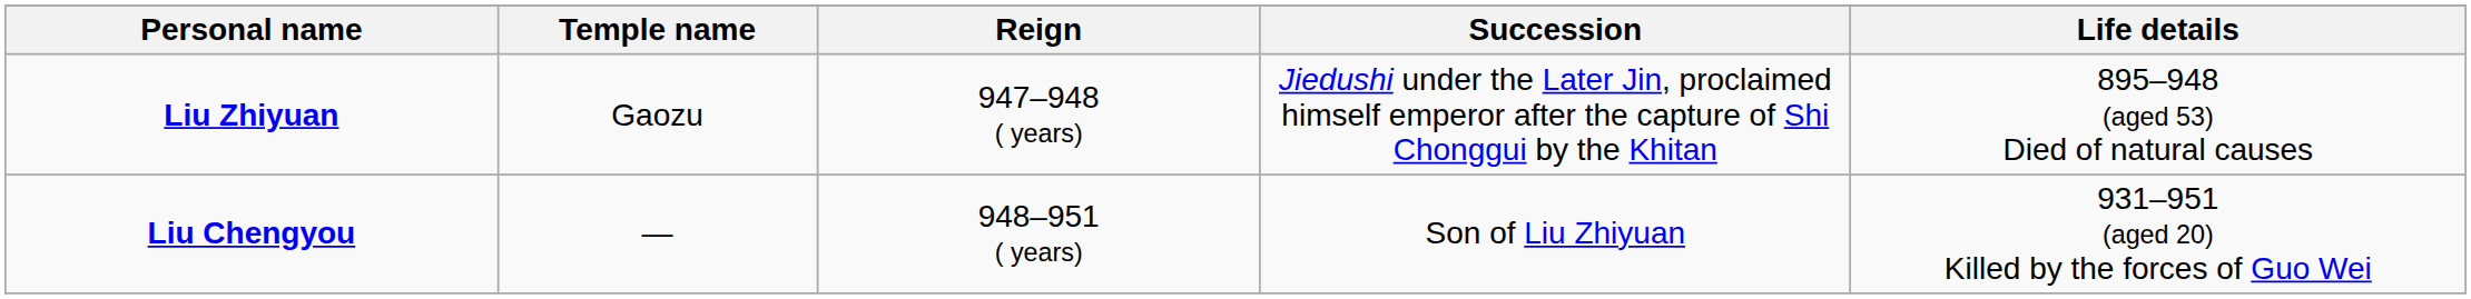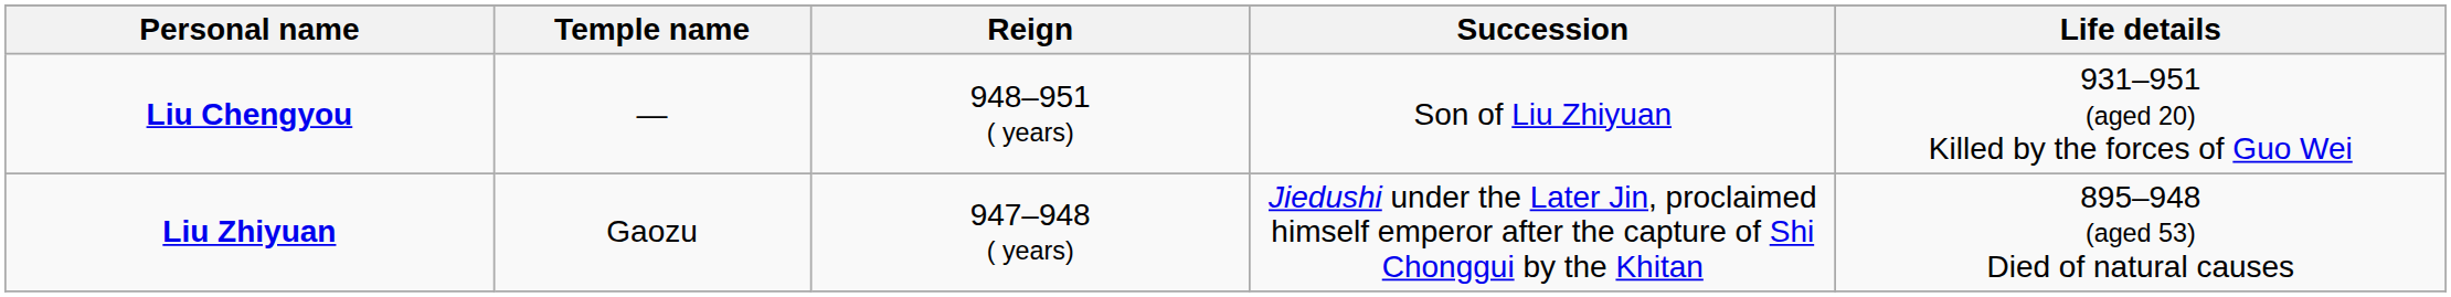rows swapped: Liu Zhiyuan <-> Liu Chengyou
